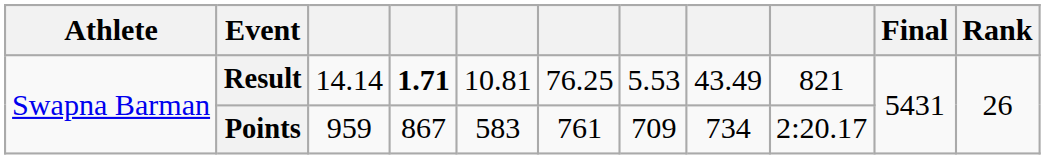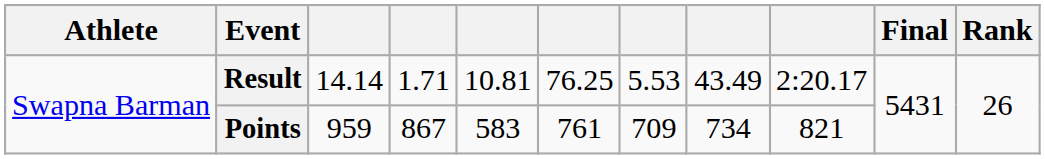Result | column 4: bold -> normal
Result | column 9: 821 -> 2:20.17
Points | column 9: 2:20.17 -> 821
